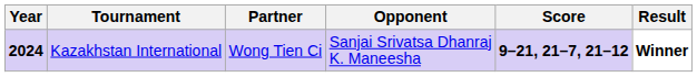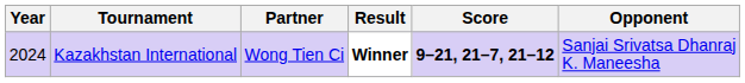columns swapped: Opponent <-> Result
Kazakhstan International | Year: bold -> normal
